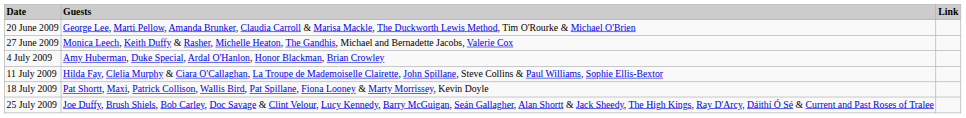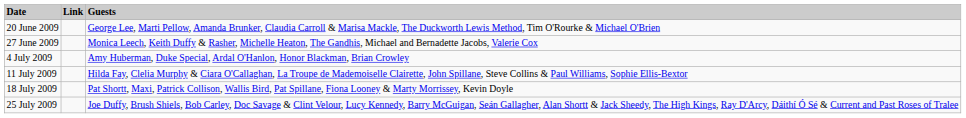columns swapped: Guests <-> Link
